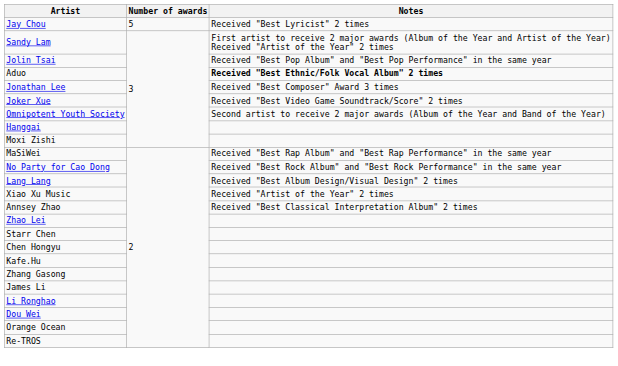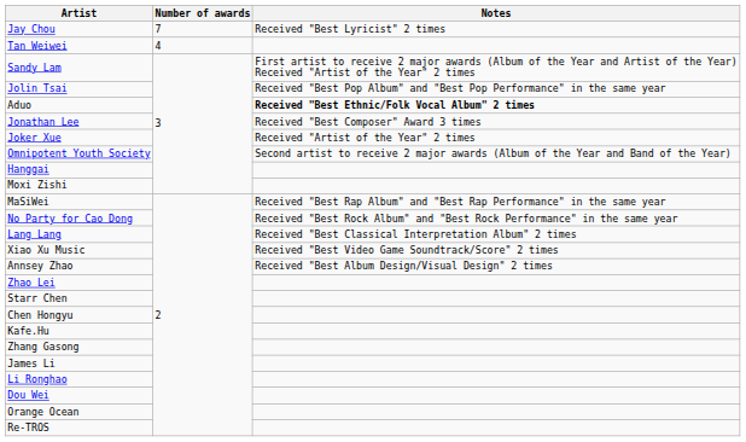Jay Chou | Number of awards: 5 -> 7
+ row: Tan Weiwei | 4
Joker Xue | Notes: Received "Best Video Game Soundtrack/Score" 2 times -> Received "Artist of the Year" 2 times
Lang Lang | Notes: Received "Best Album Design/Visual Design" 2 times -> Received "Best Classical Interpretation Album" 2 times
Xiao Xu Music | Notes: Received "Artist of the Year" 2 times -> Received "Best Video Game Soundtrack/Score" 2 times
Annsey Zhao | Notes: Received "Best Classical Interpretation Album" 2 times -> Received "Best Album Design/Visual Design" 2 times
